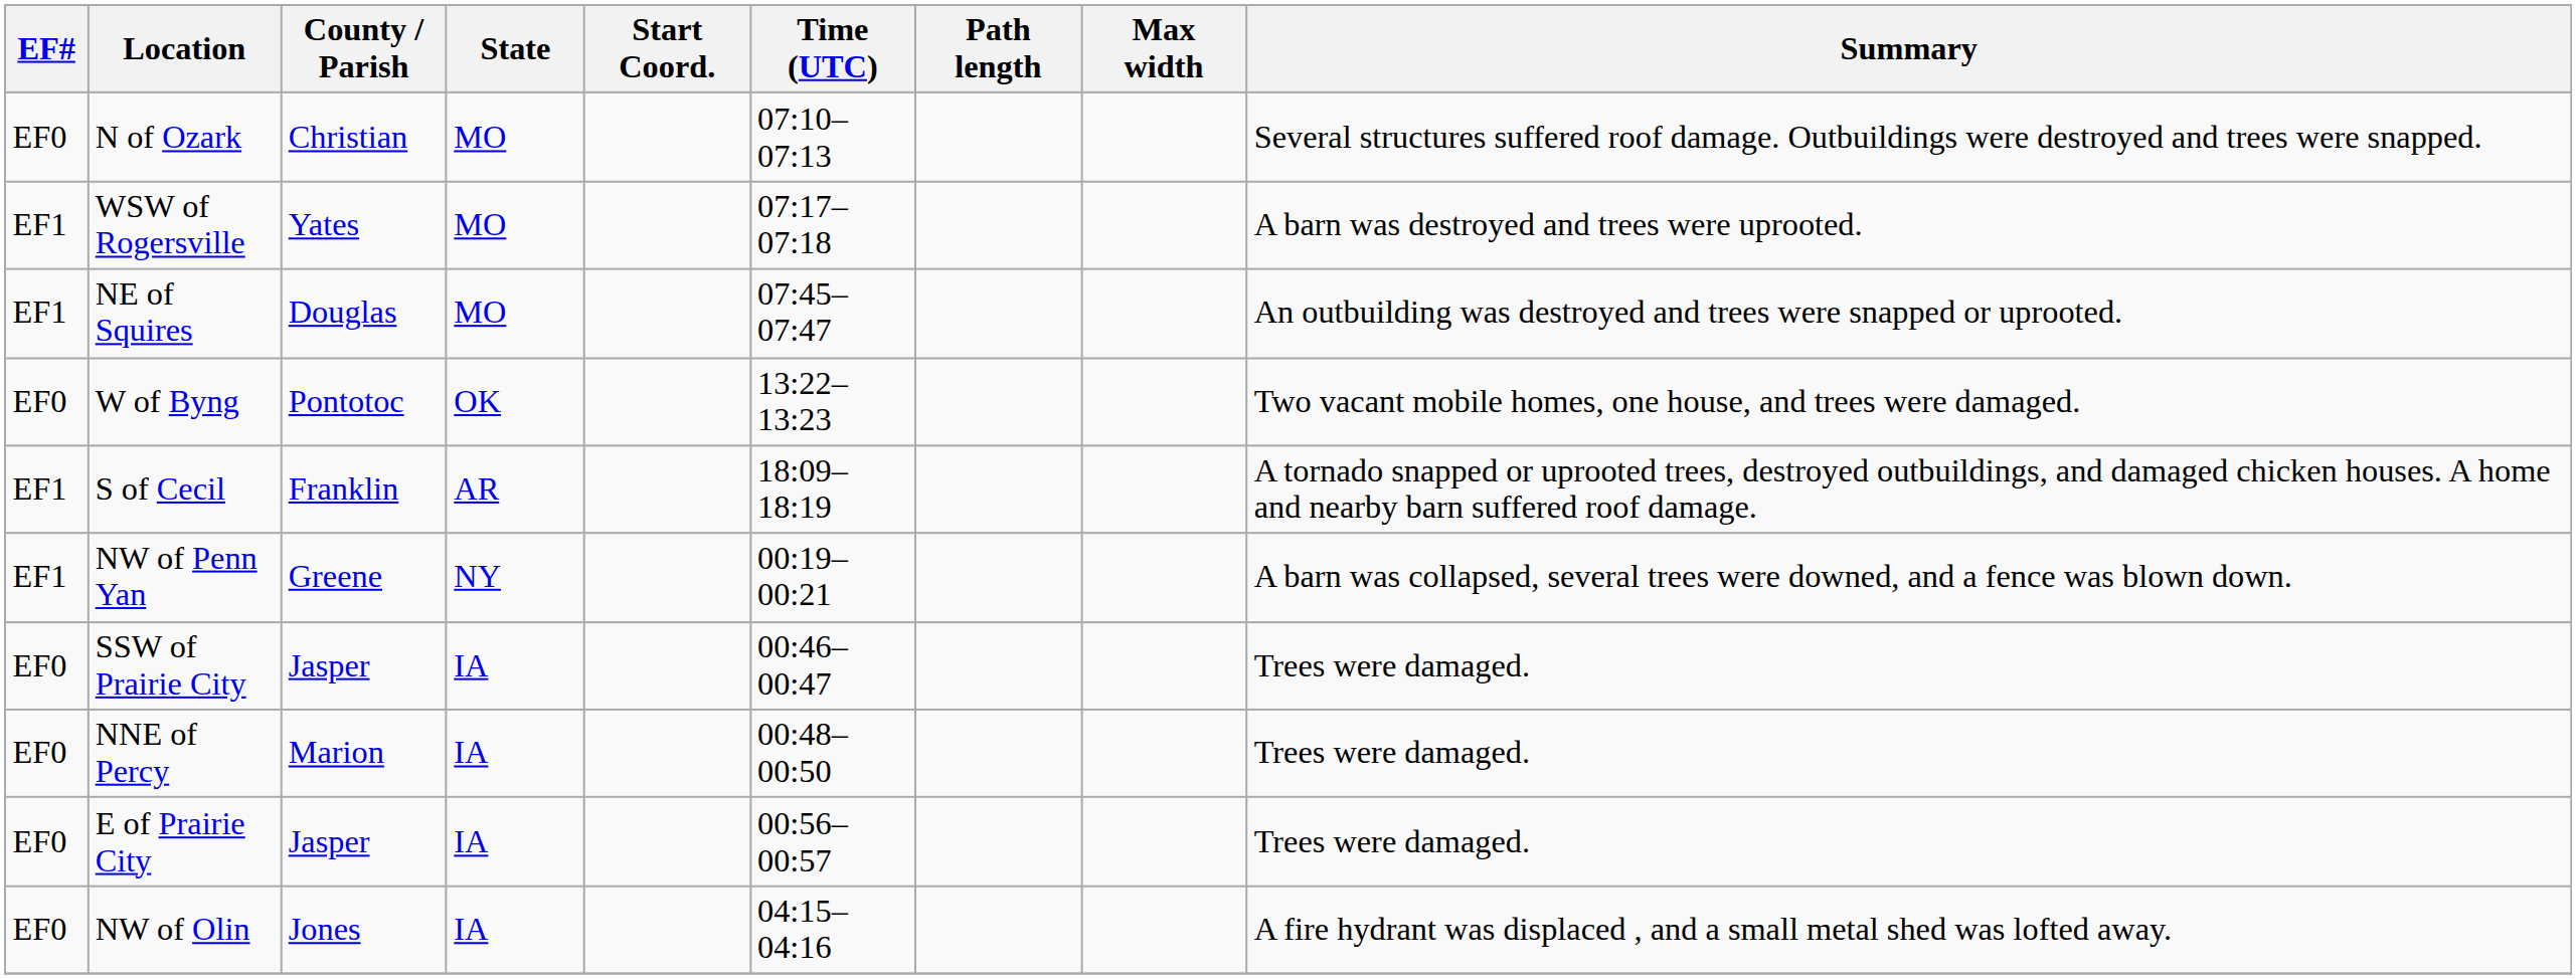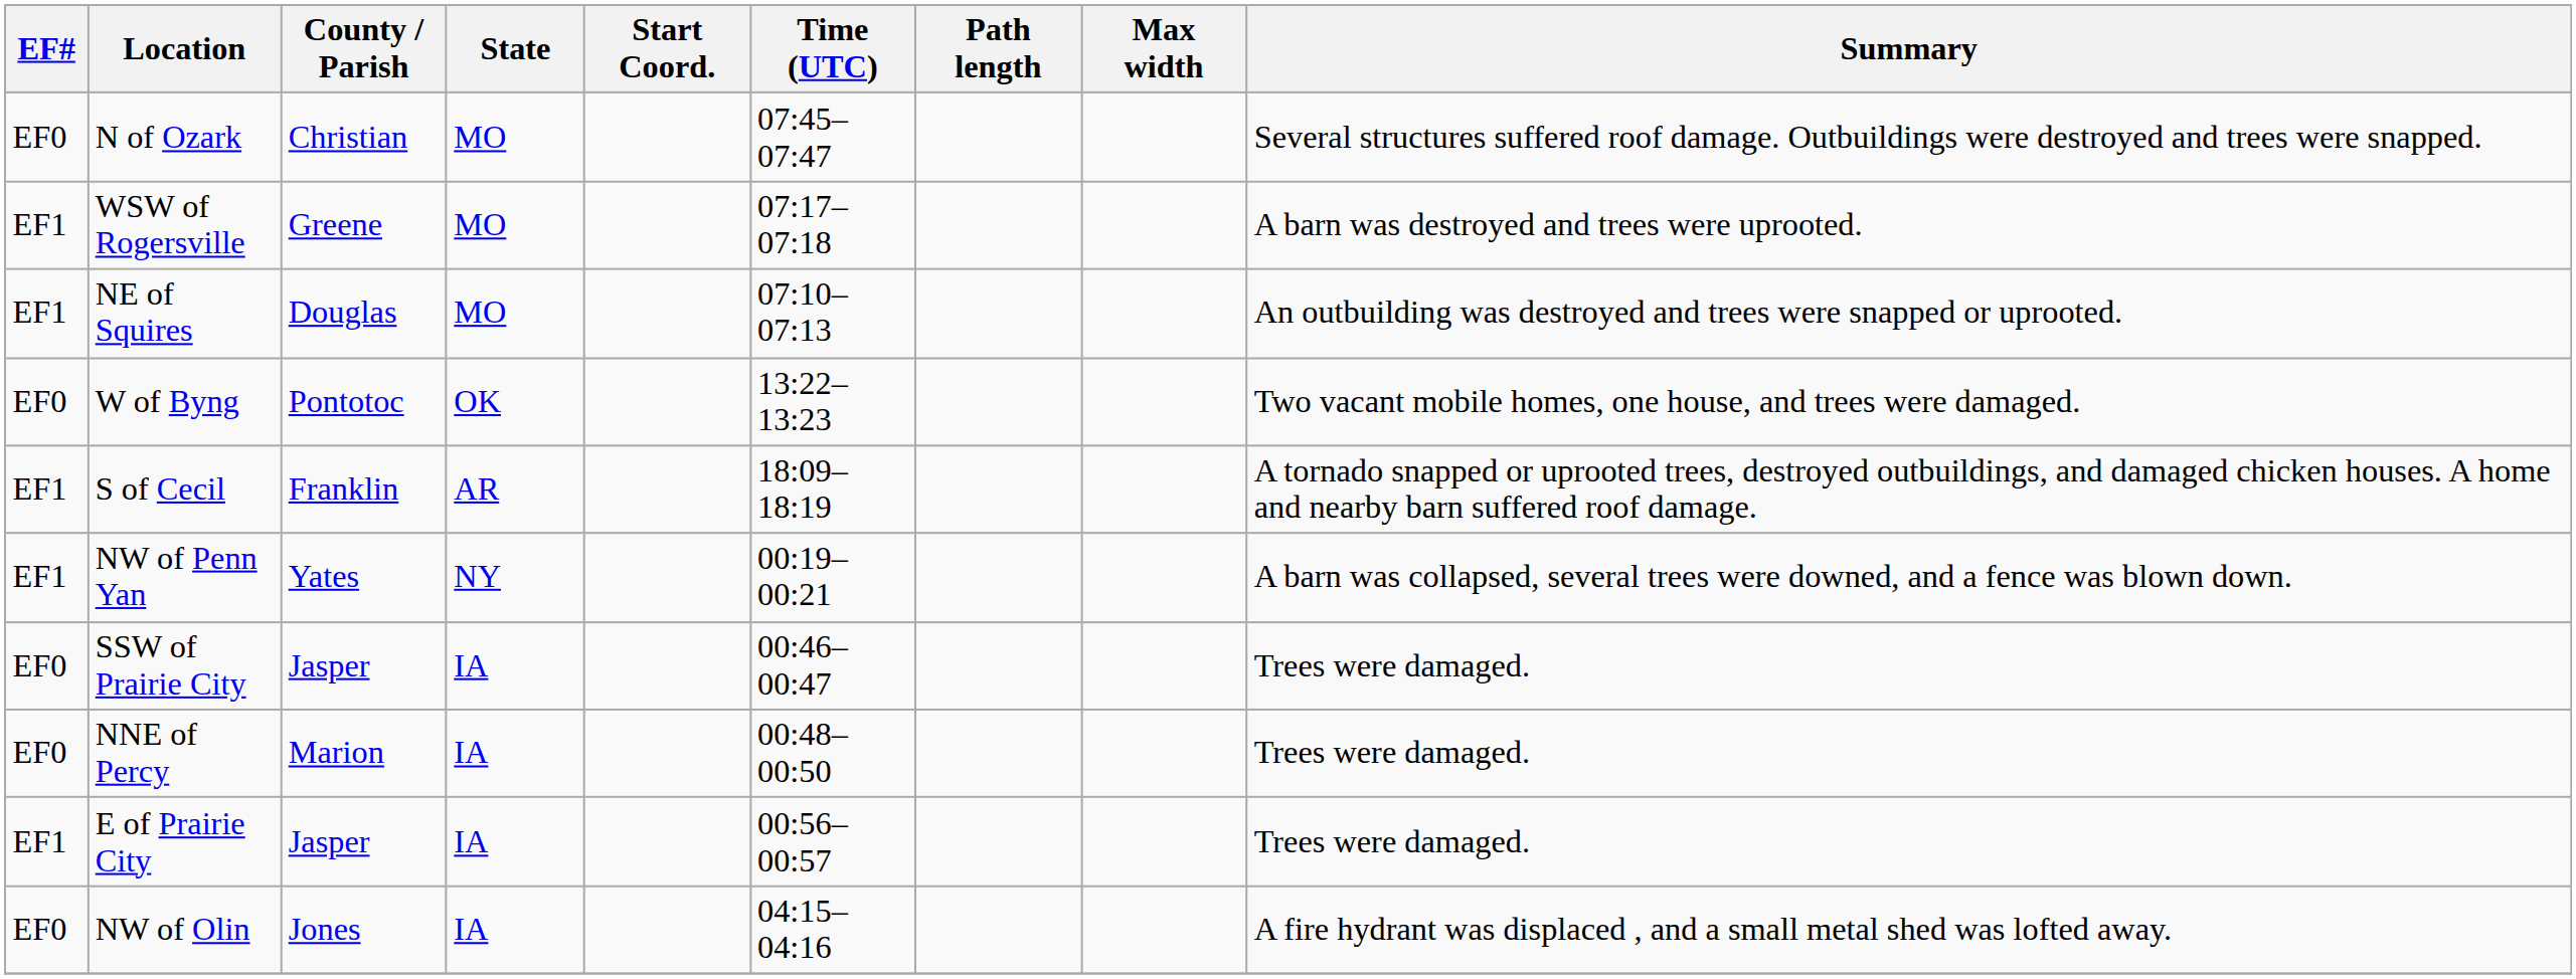N of Ozark | Time (UTC): 07:10–07:13 -> 07:45–07:47
WSW of Rogersville | County / Parish: Yates -> Greene
NE of Squires | Time (UTC): 07:45–07:47 -> 07:10–07:13
NW of Penn Yan | County / Parish: Greene -> Yates
E of Prairie City | EF#: EF0 -> EF1
